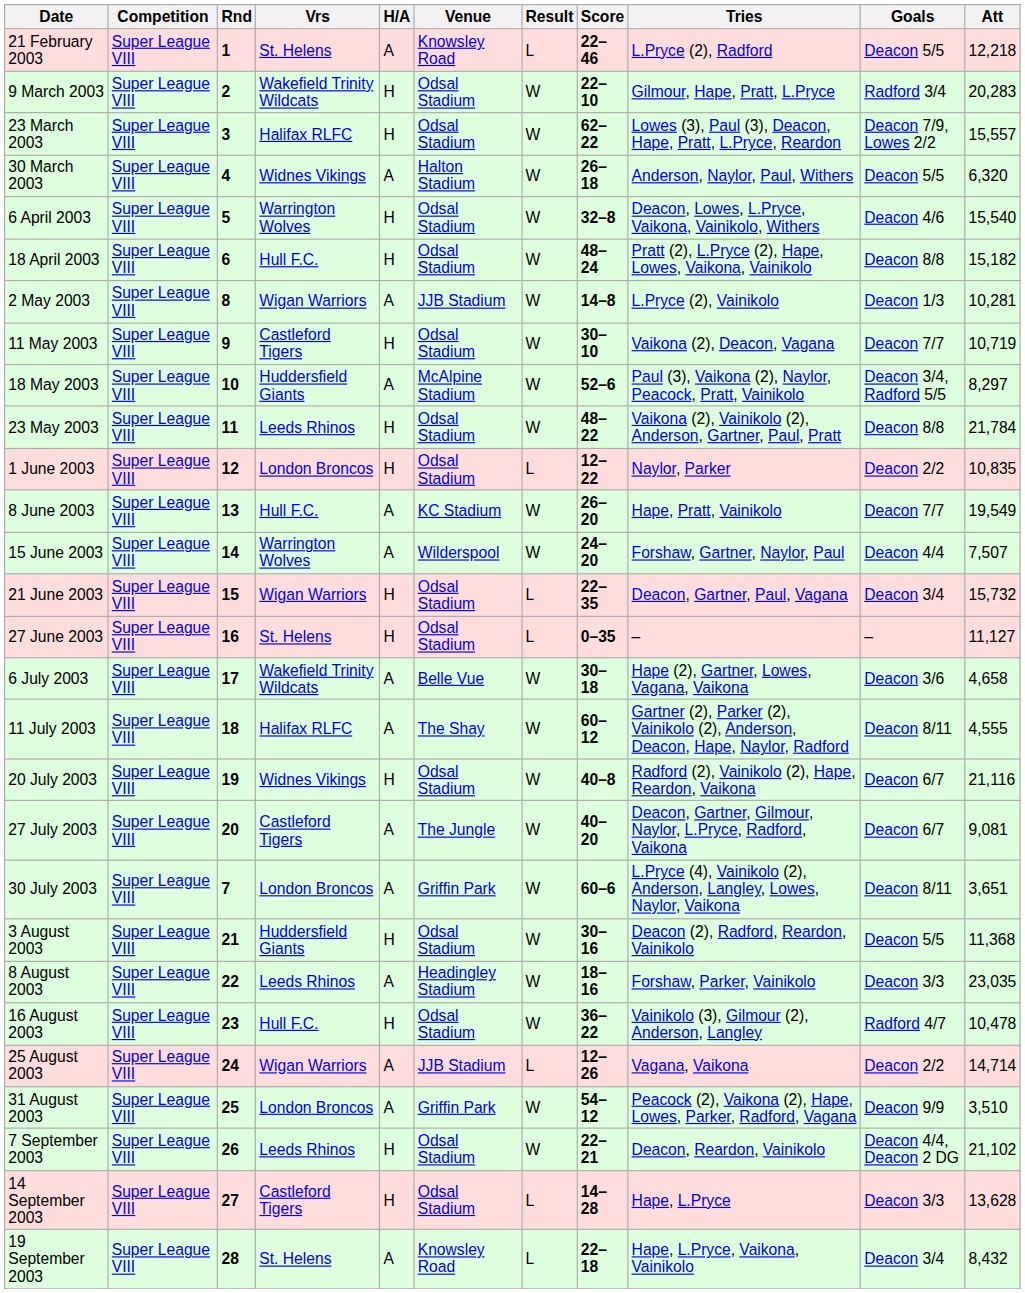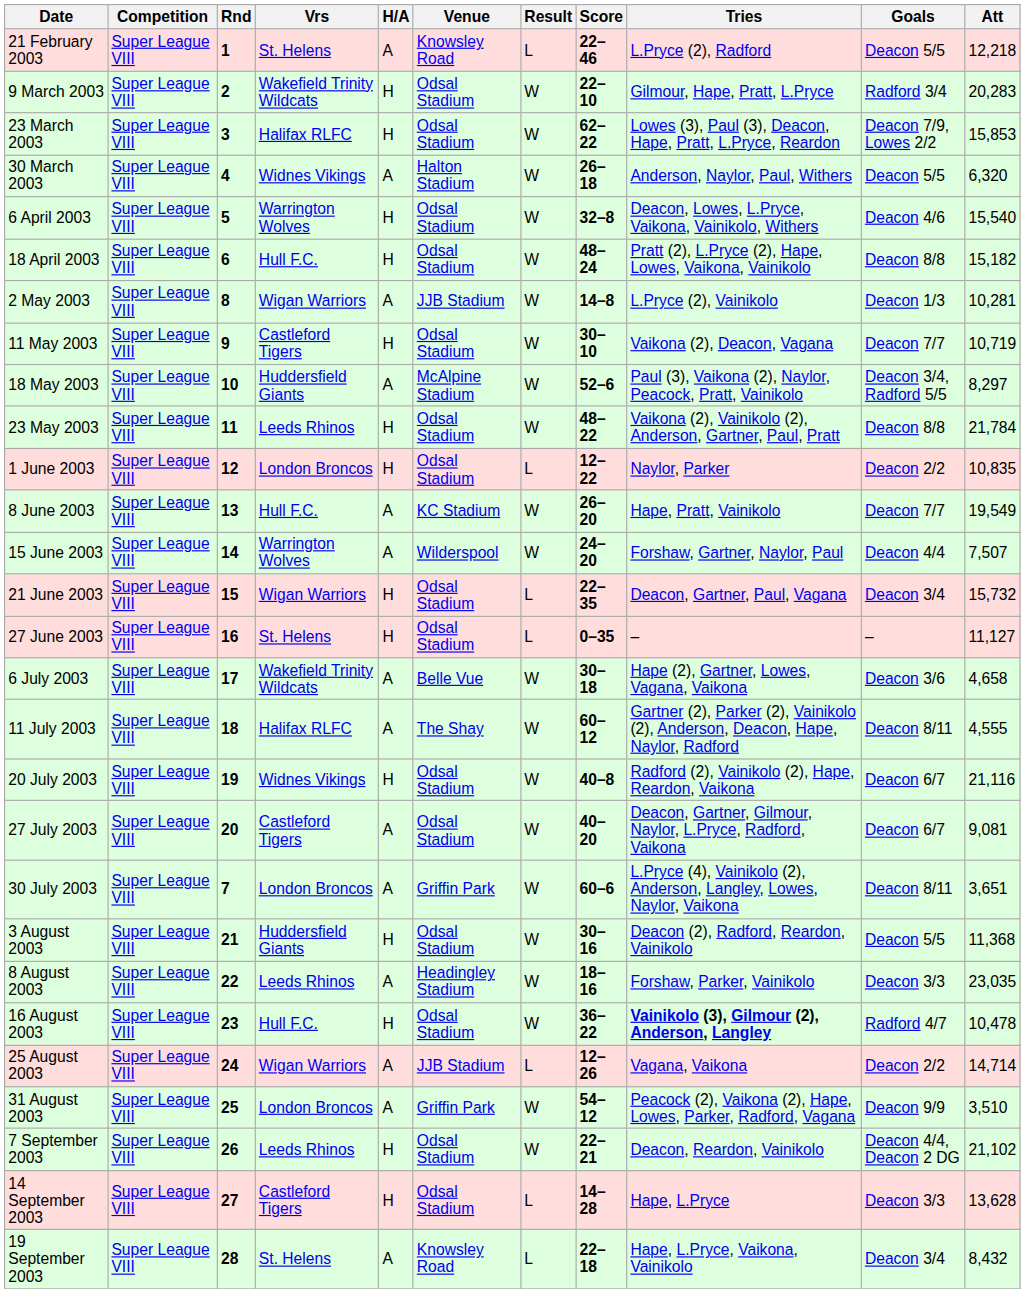23 March 2003 | Att: 15,557 -> 15,853
27 July 2003 | Venue: The Jungle -> Odsal Stadium
16 August 2003 | Tries: normal -> bold
